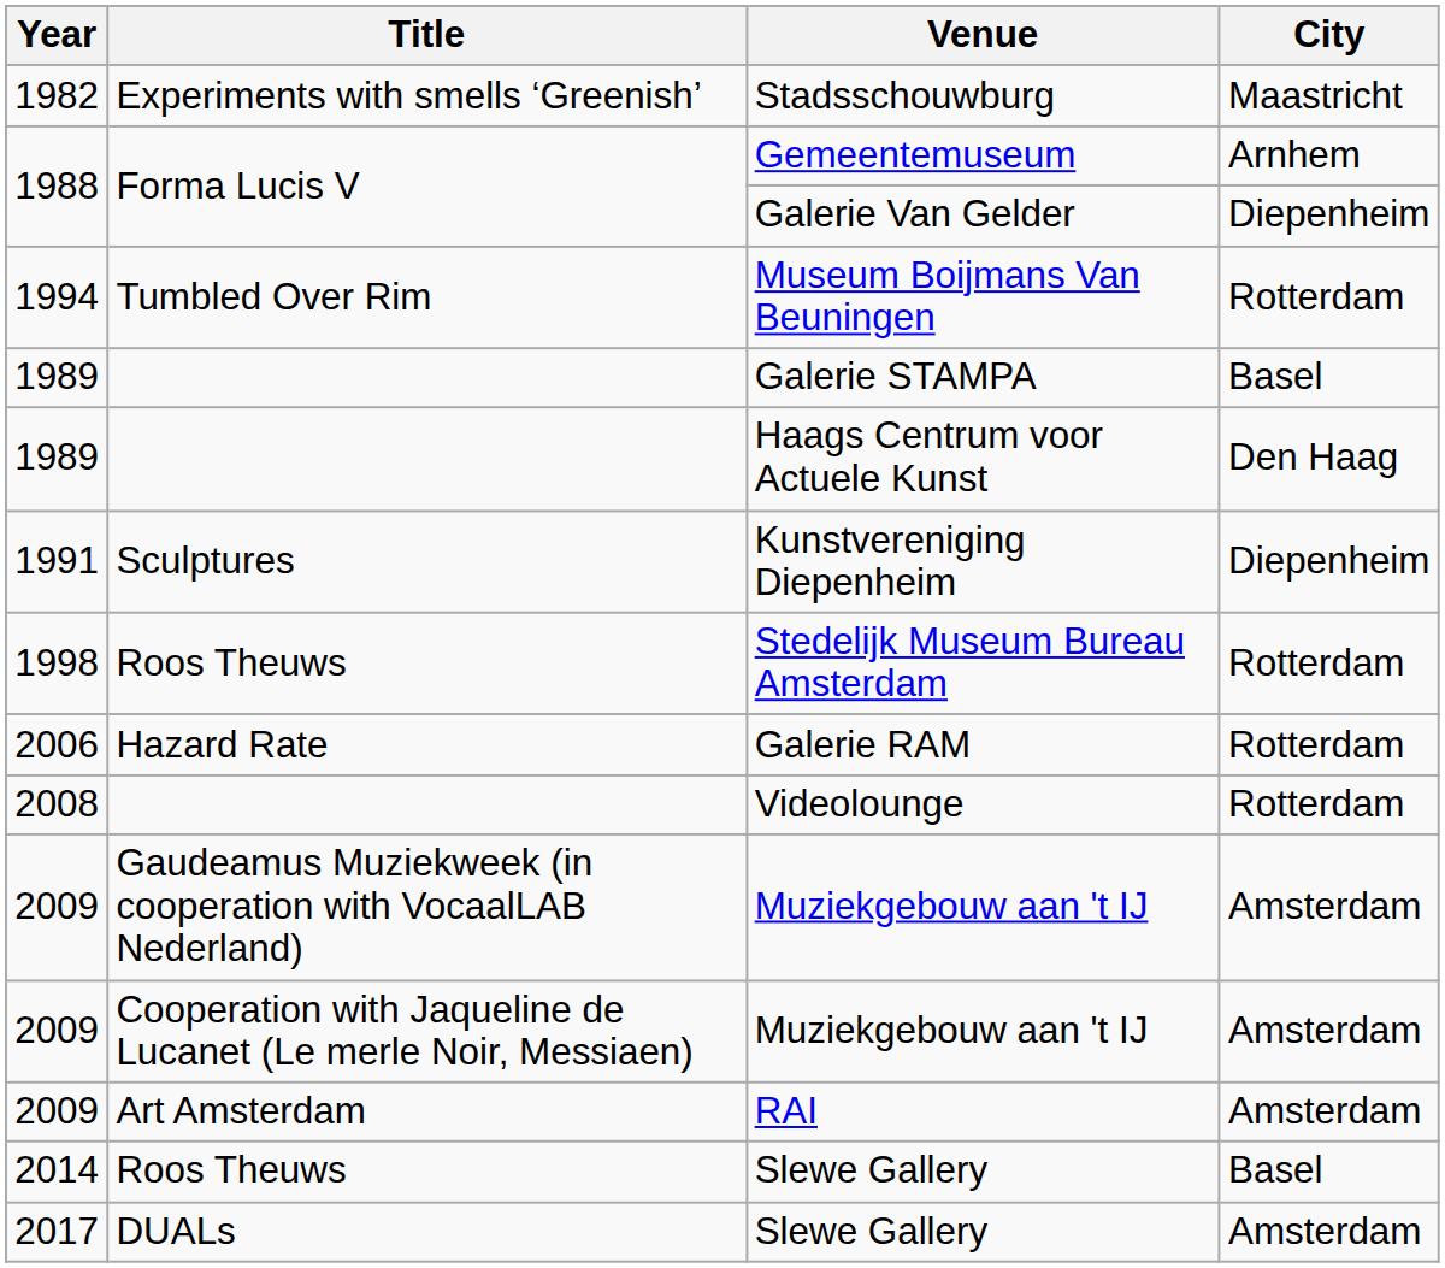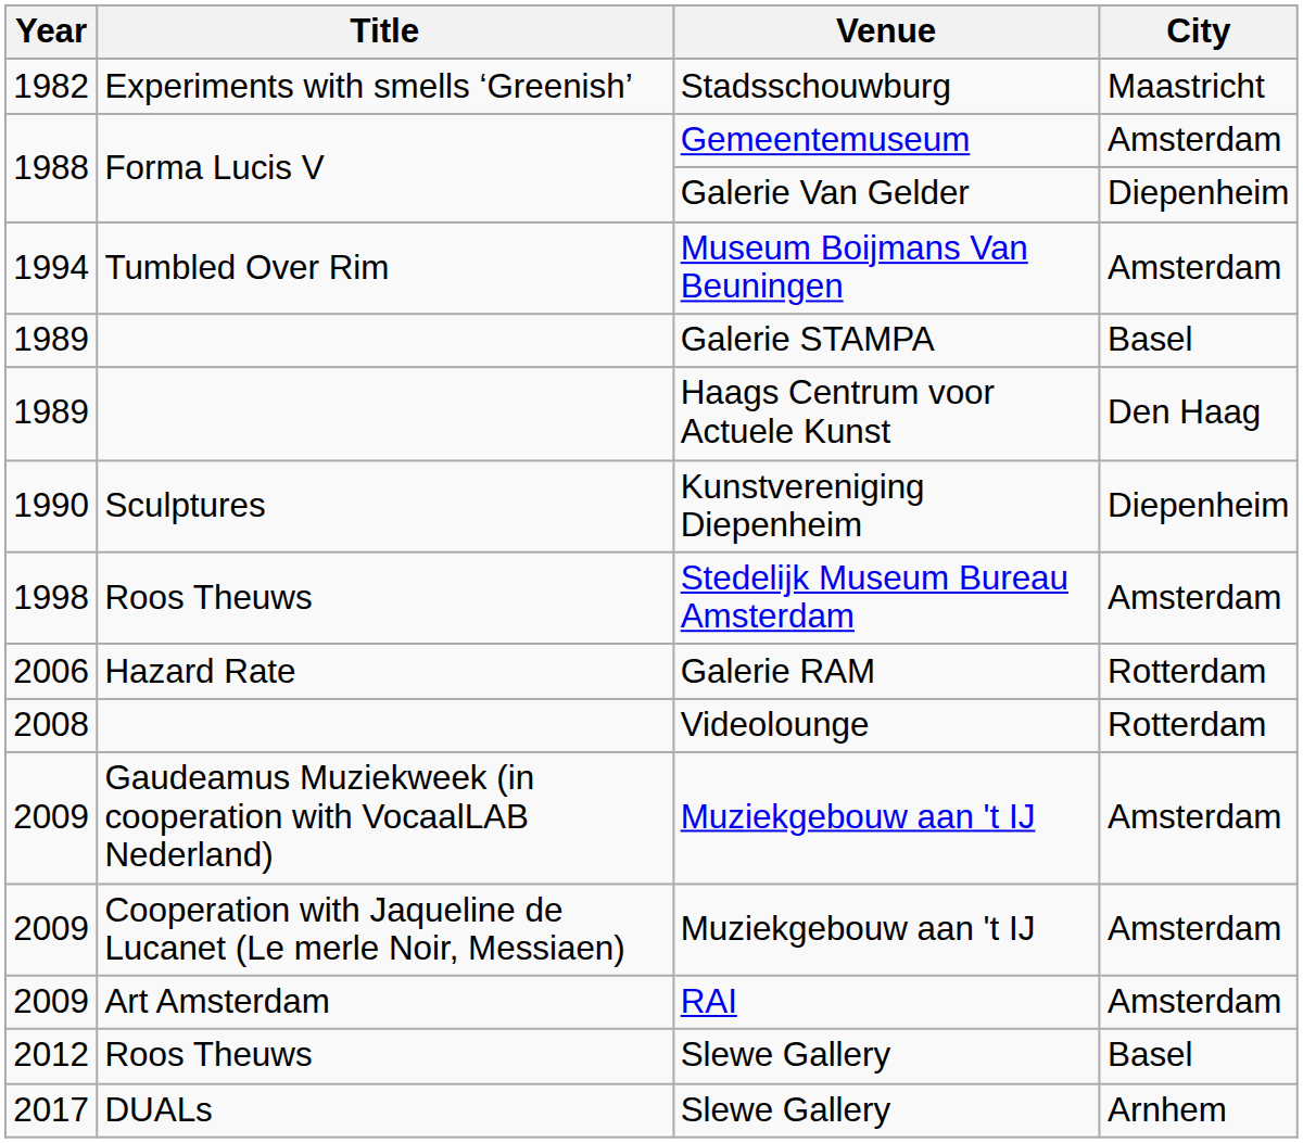Gemeentemuseum | City: Arnhem -> Amsterdam
Museum Boijmans Van Beuningen | City: Rotterdam -> Amsterdam
Kunstvereniging Diepenheim | Year: 1991 -> 1990
Stedelijk Museum Bureau Amsterdam | City: Rotterdam -> Amsterdam
Roos Theuws / Slewe Gallery | Year: 2014 -> 2012
DUALs / Slewe Gallery | City: Amsterdam -> Arnhem
